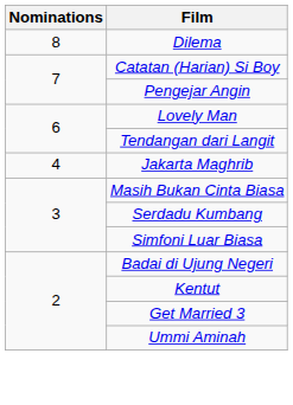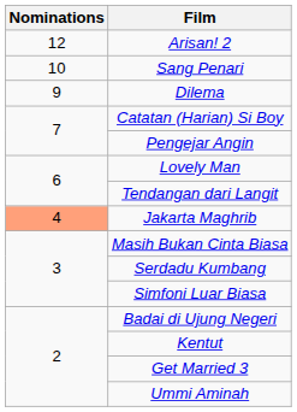+ row: 12 | Arisan! 2
+ row: 10 | Sang Penari
Dilema | Nominations: 8 -> 9
Jakarta Maghrib | Nominations: no background -> lightsalmon background
